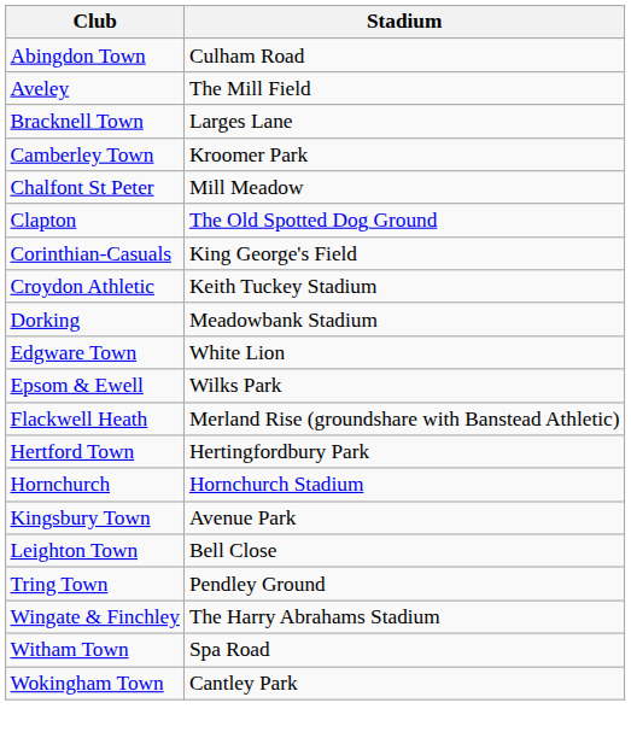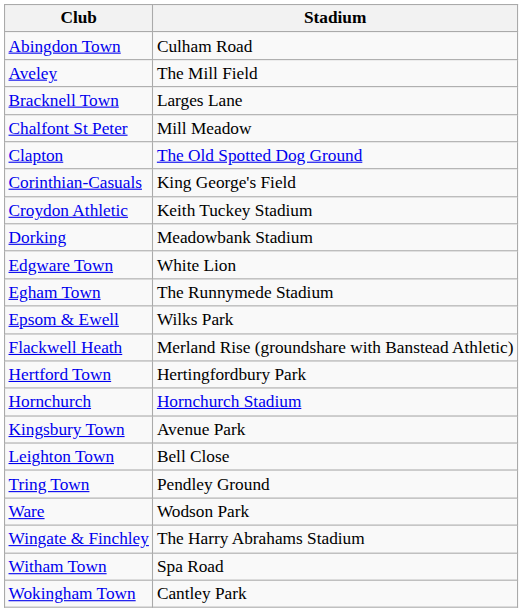- row: Camberley Town | Kroomer Park
+ row: Egham Town | The Runnymede Stadium
+ row: Ware | Wodson Park
